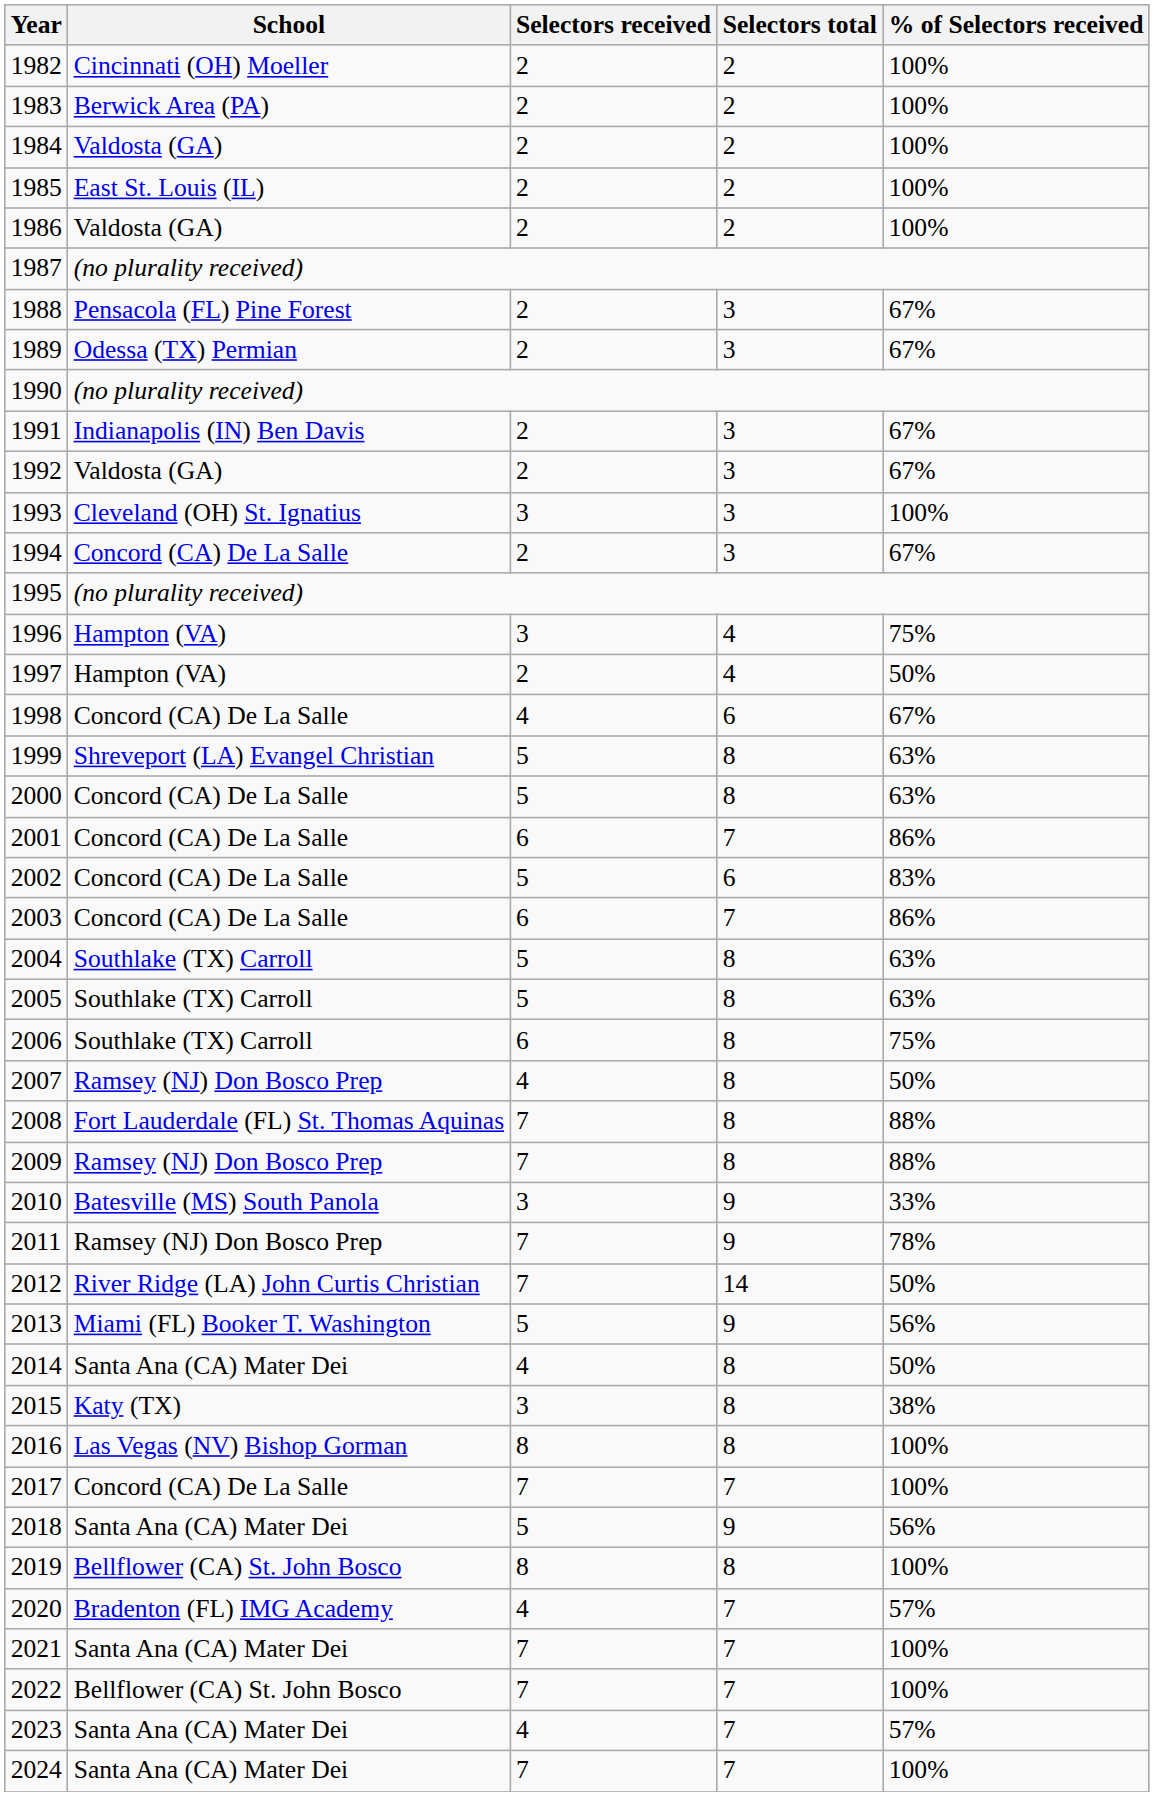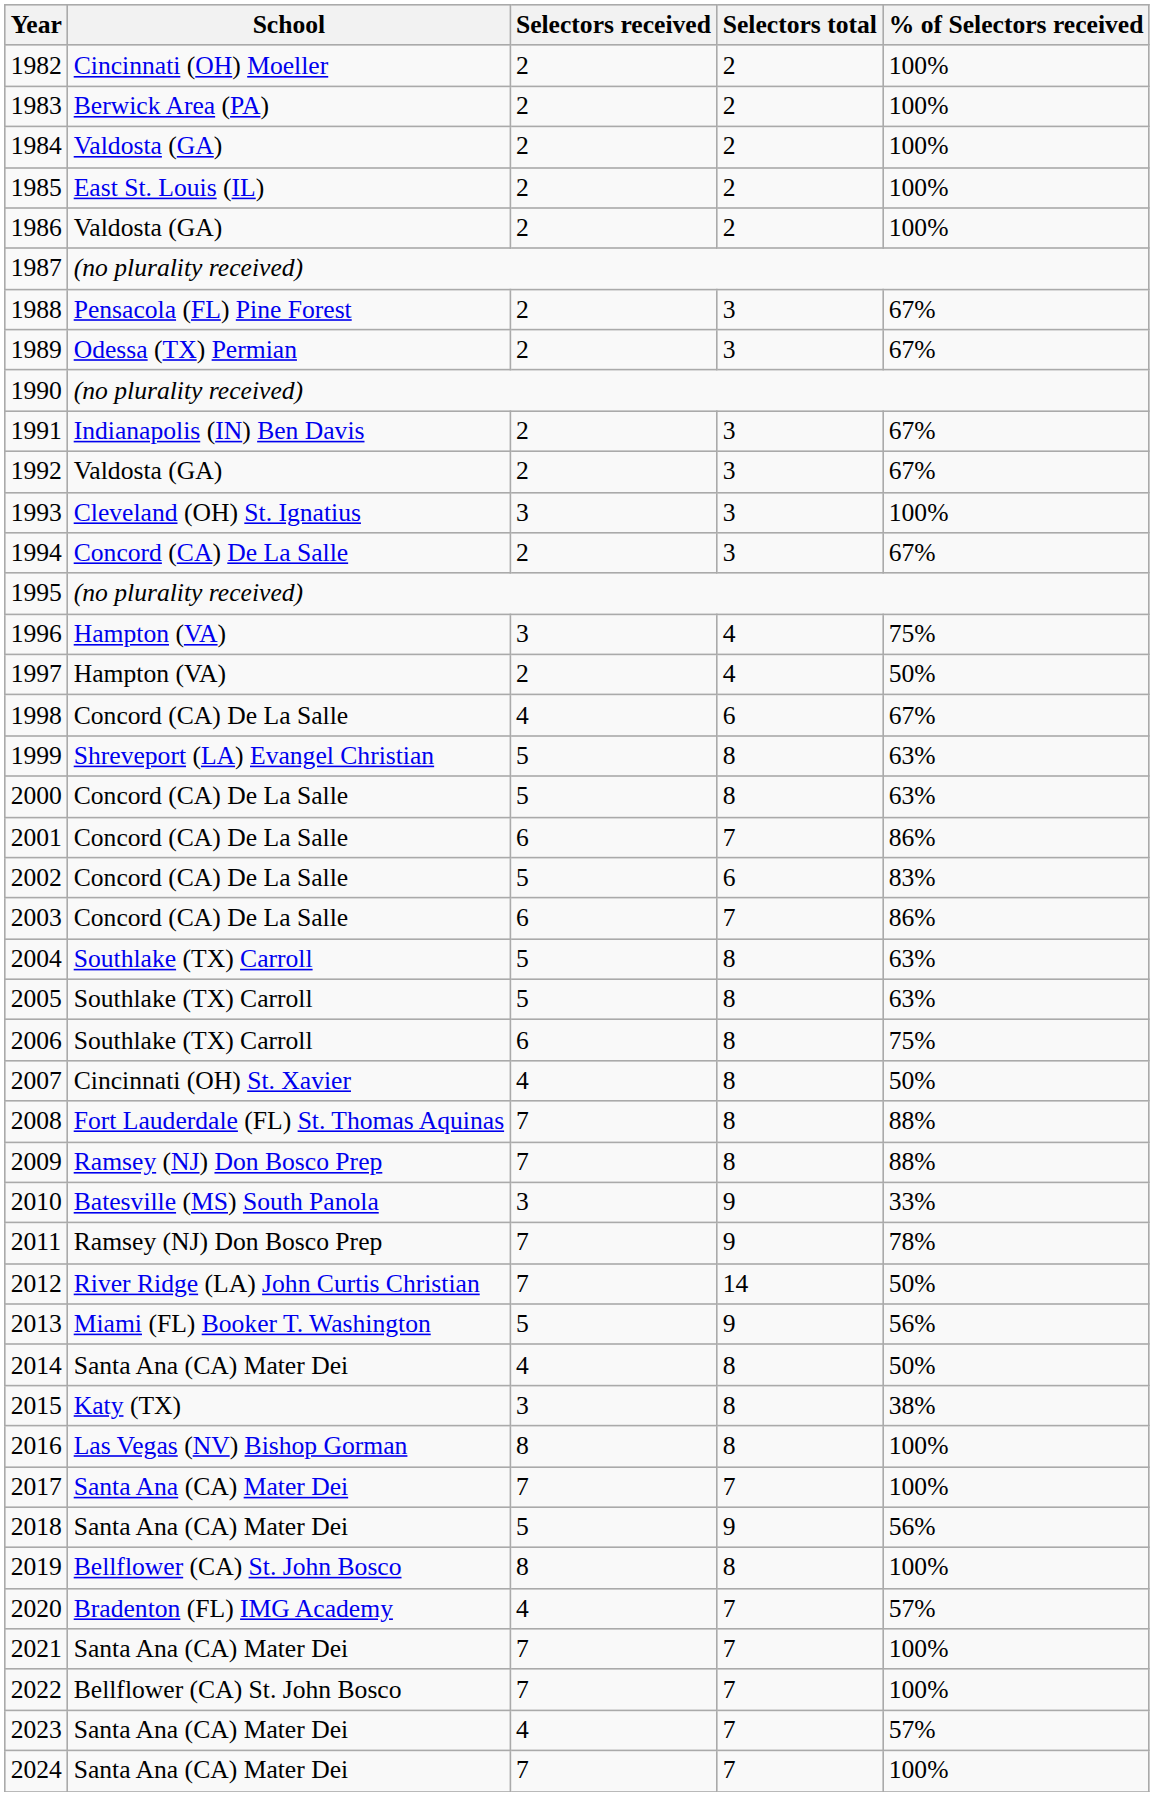2007 | School: Ramsey (NJ) Don Bosco Prep -> Cincinnati (OH) St. Xavier
2017 | School: Concord (CA) De La Salle -> Santa Ana (CA) Mater Dei
